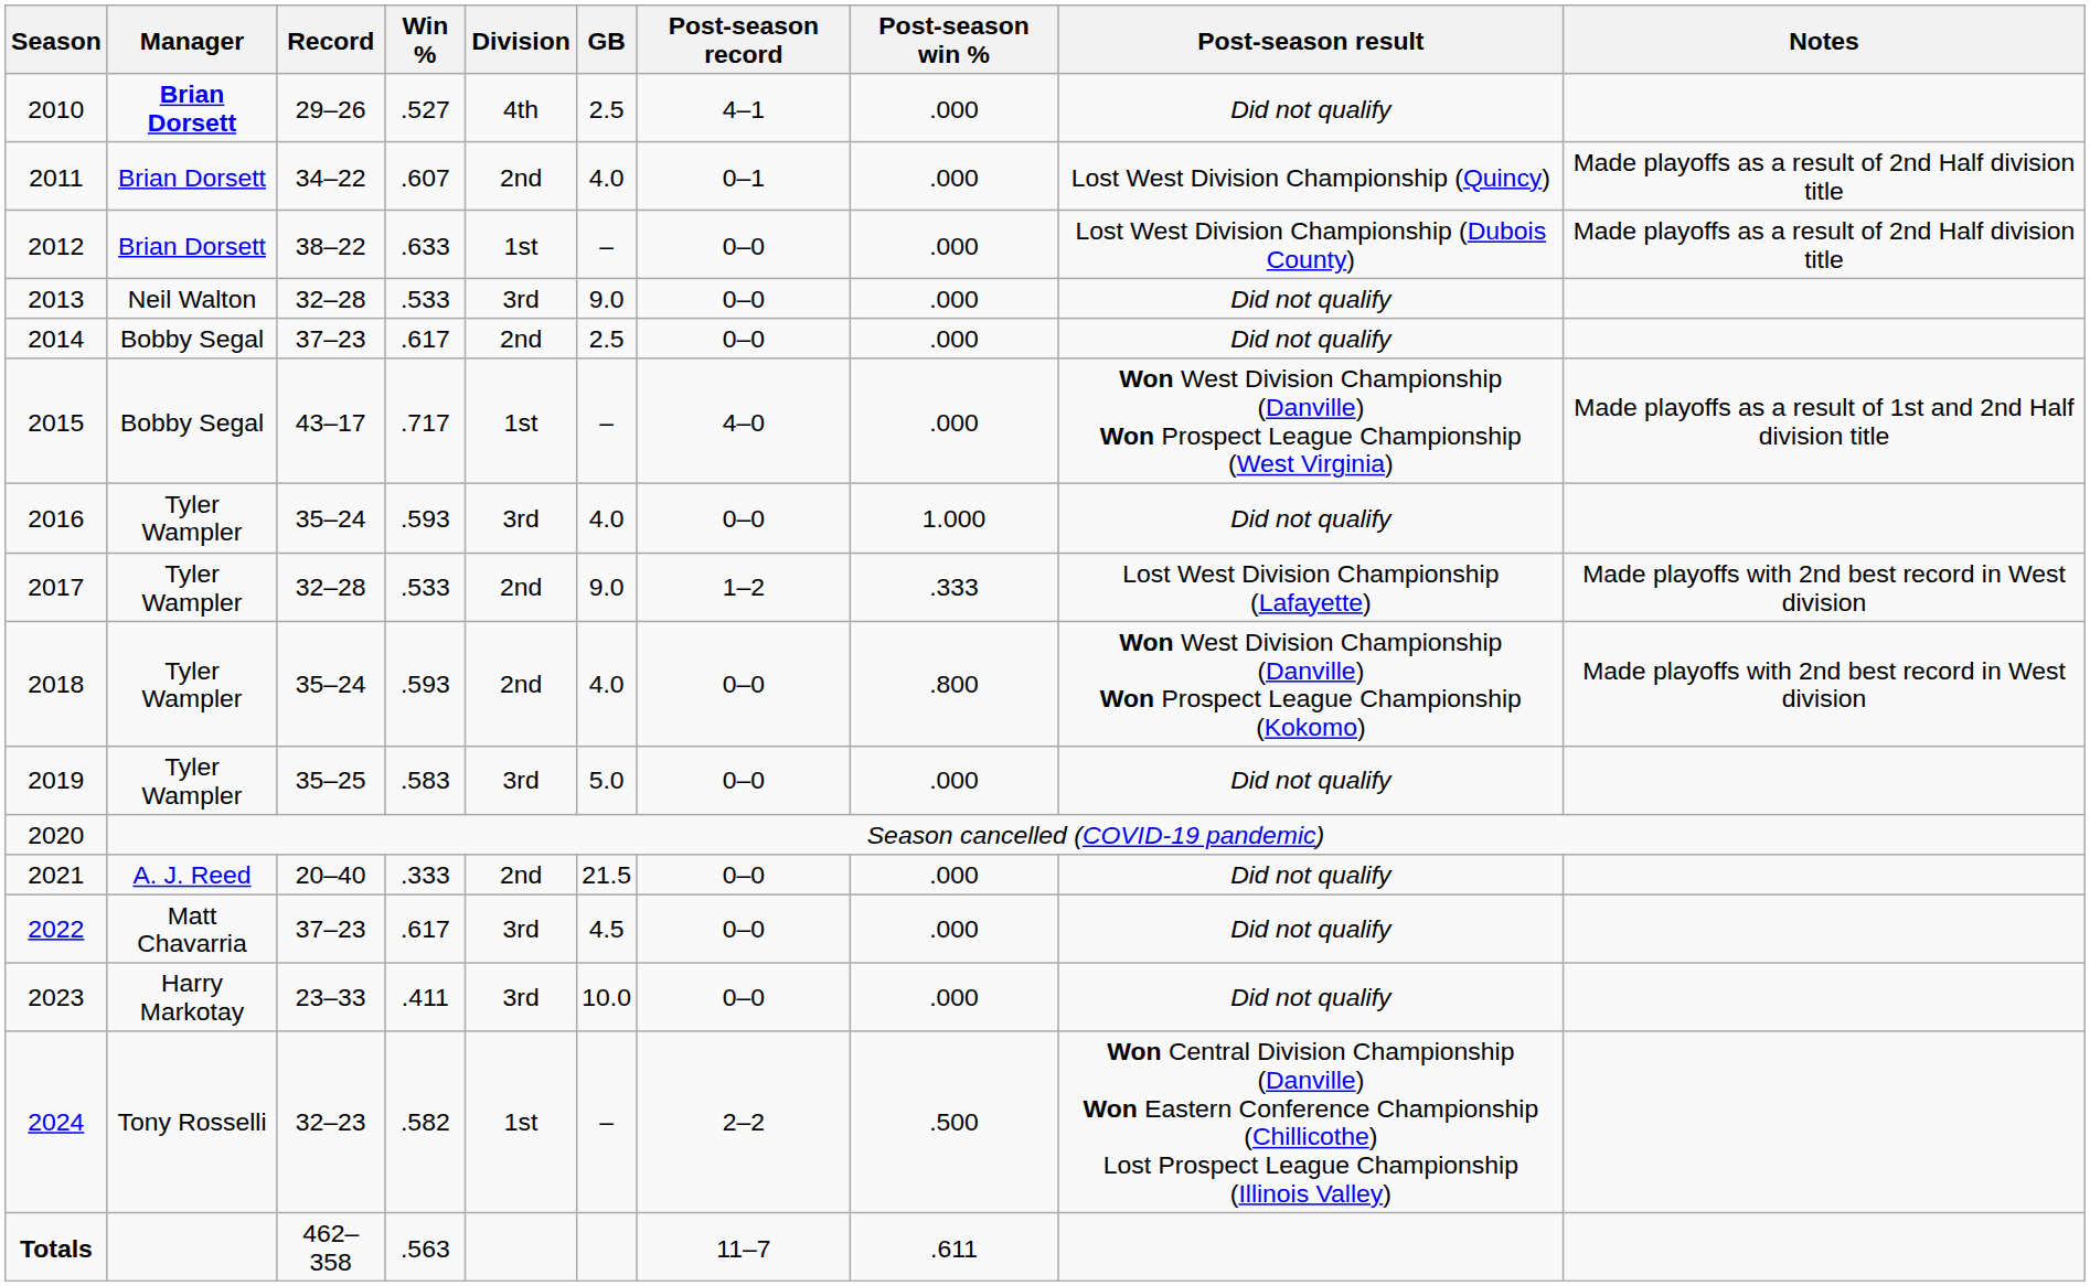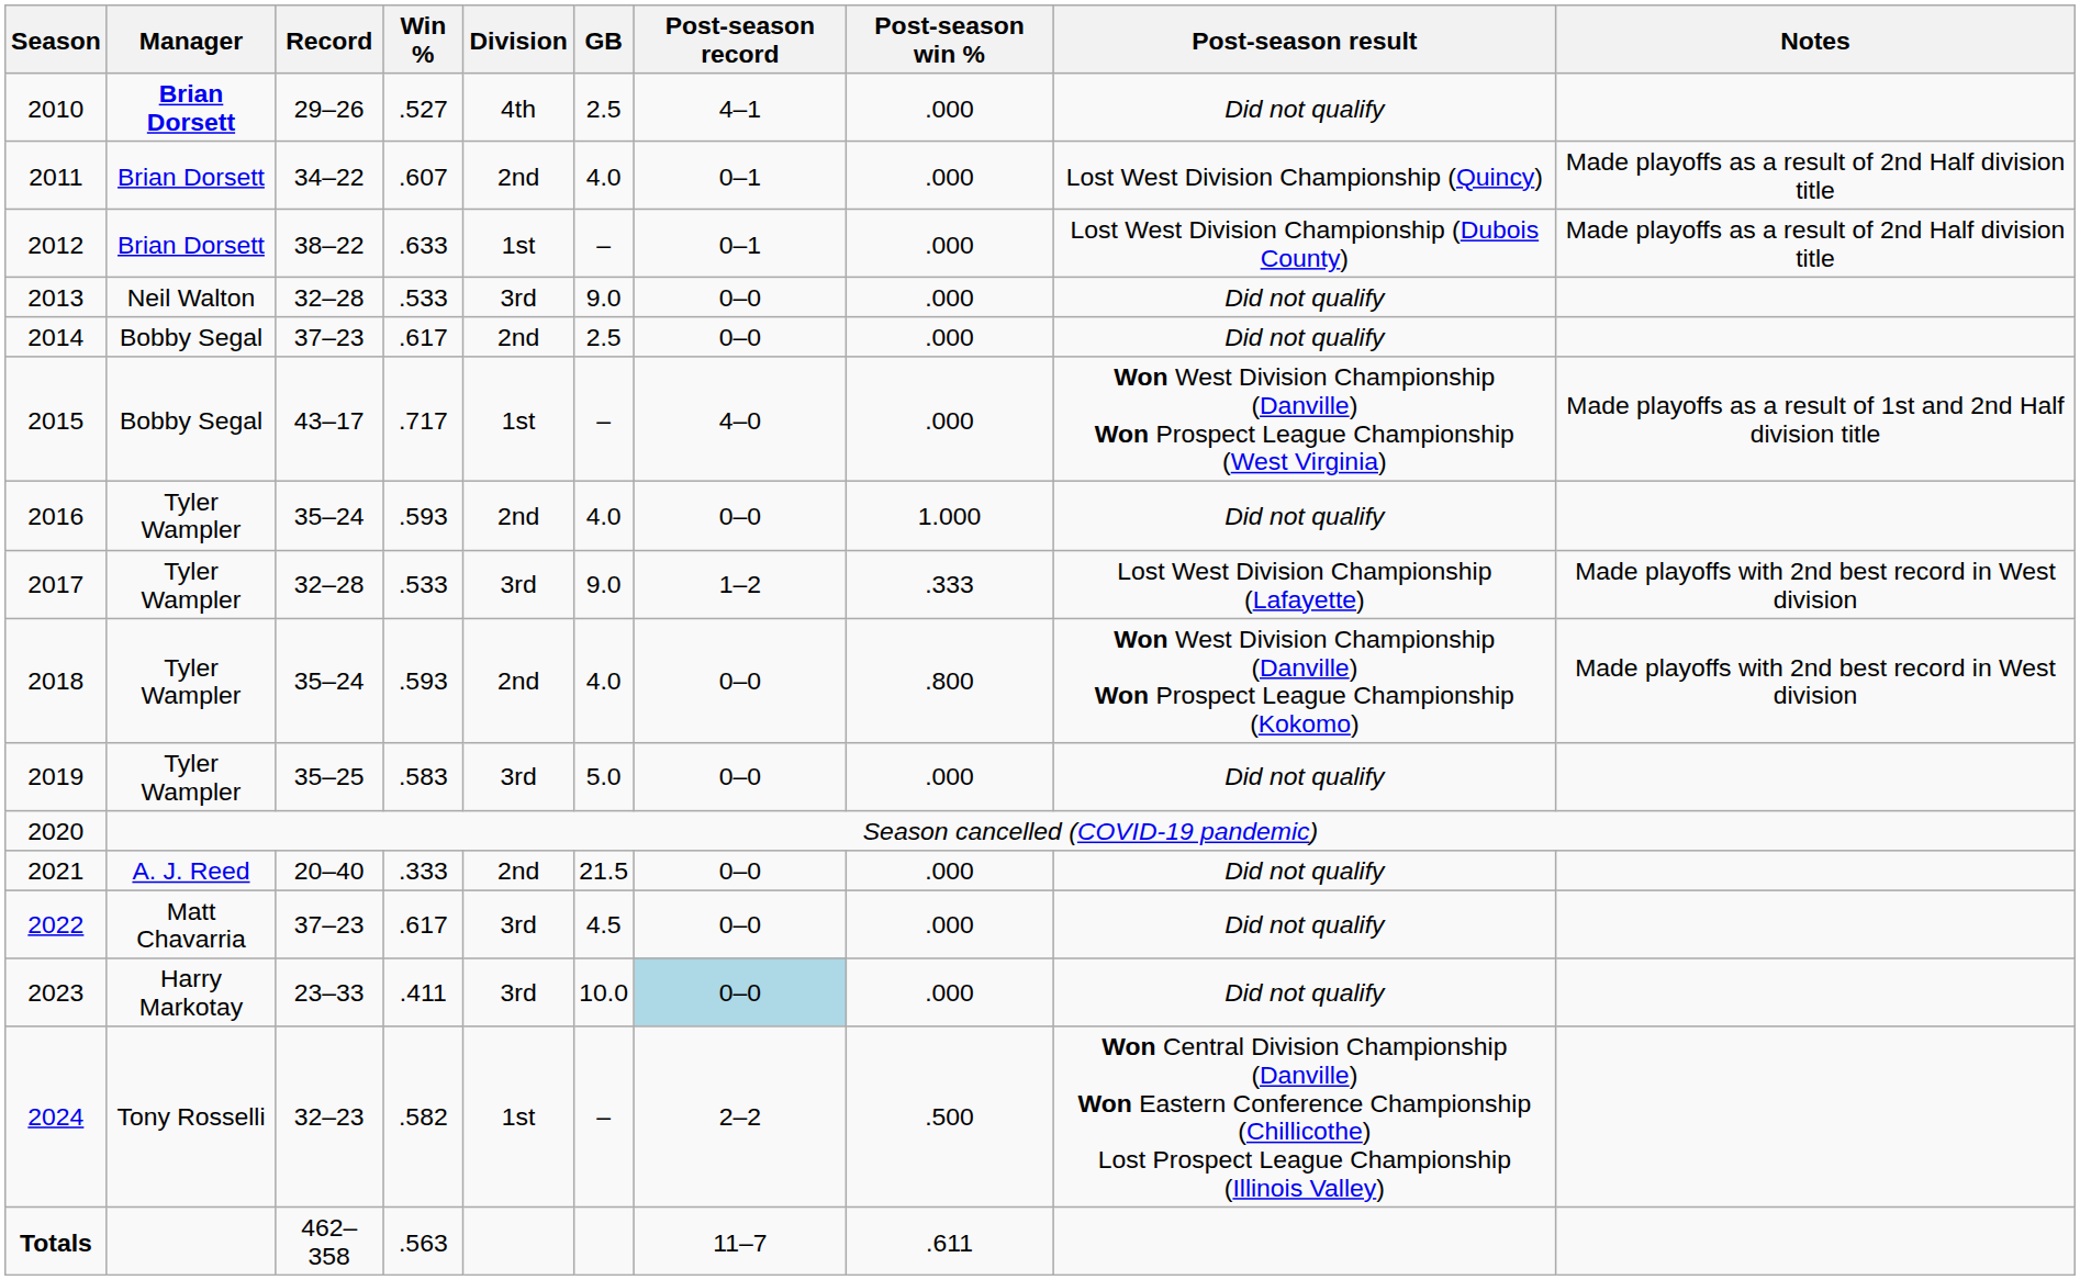2012 | Post-season record: 0–0 -> 0–1
2016 | Division: 3rd -> 2nd
2017 | Division: 2nd -> 3rd
2023 | Post-season record: no background -> lightblue background
